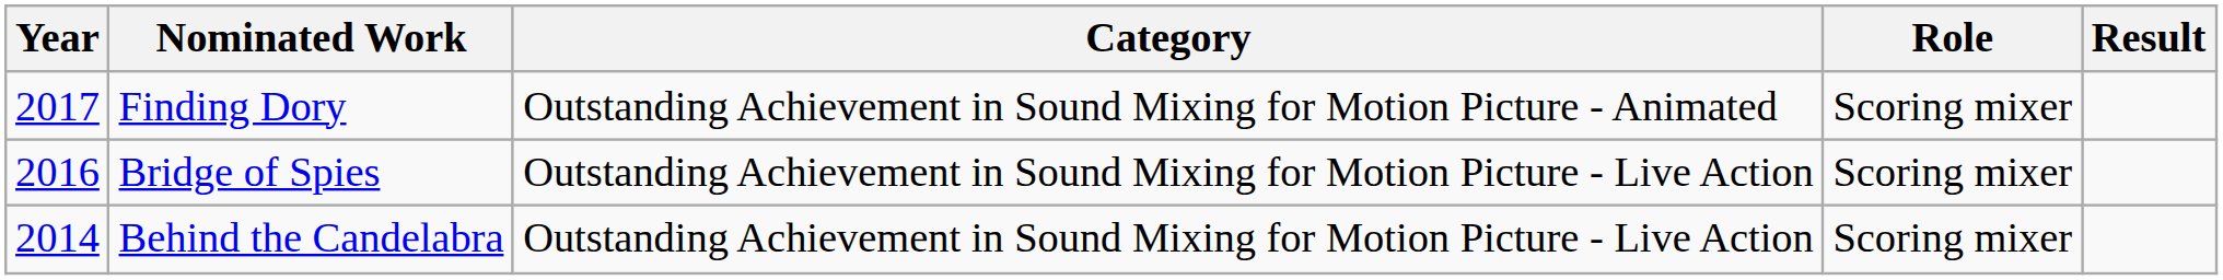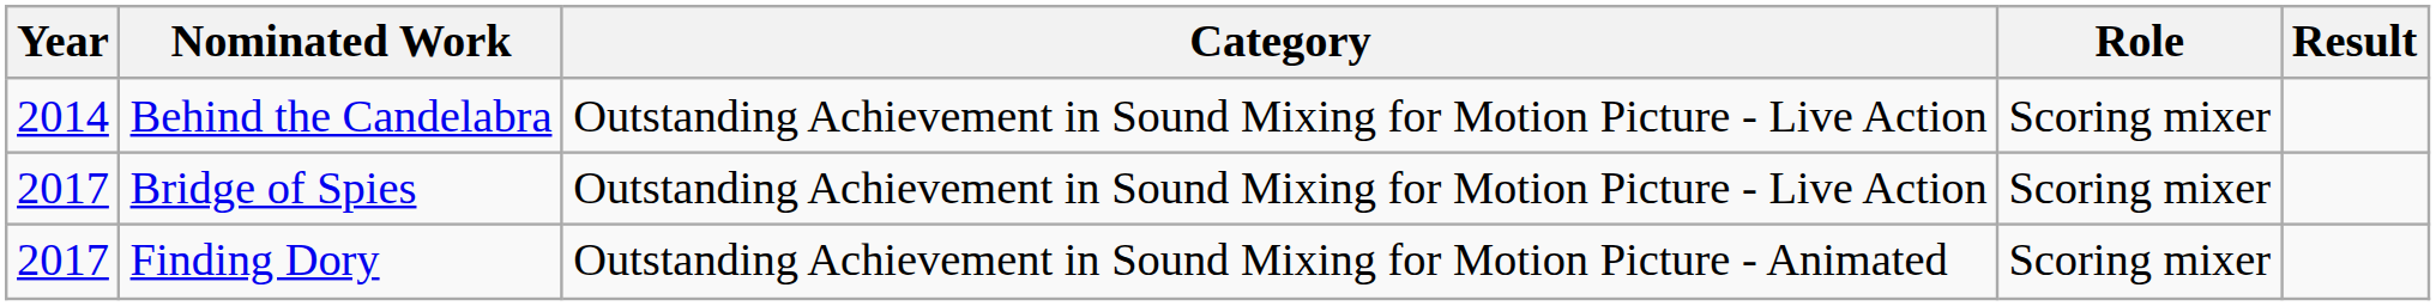rows swapped: Behind the Candelabra <-> Finding Dory
Bridge of Spies | Year: 2016 -> 2017
